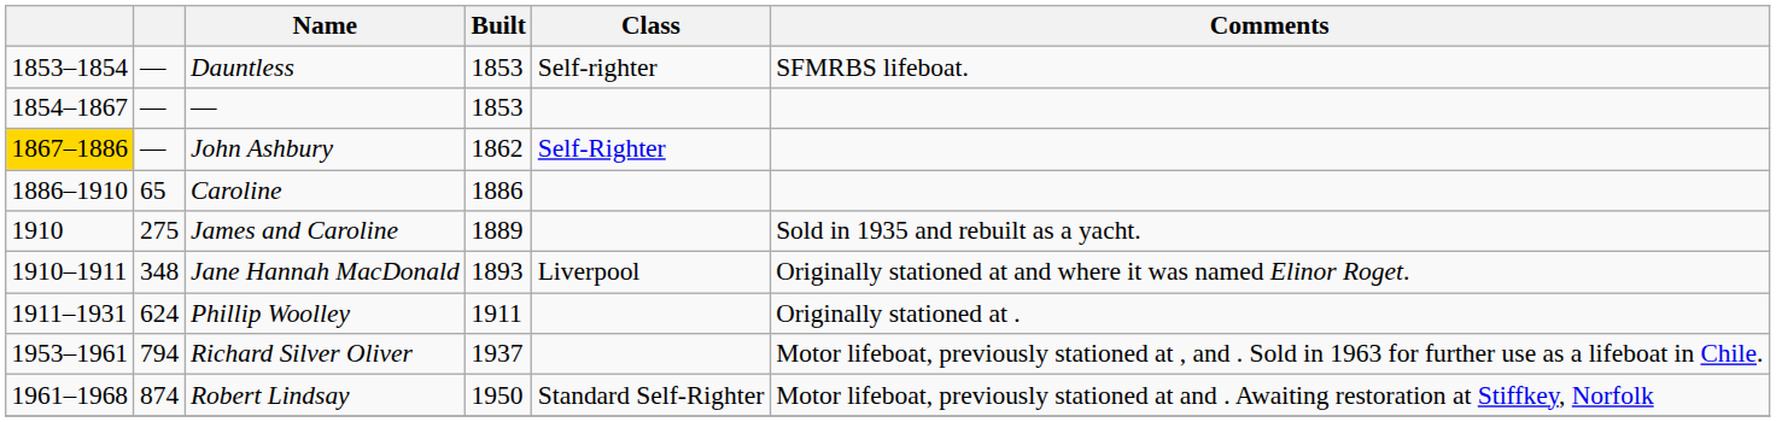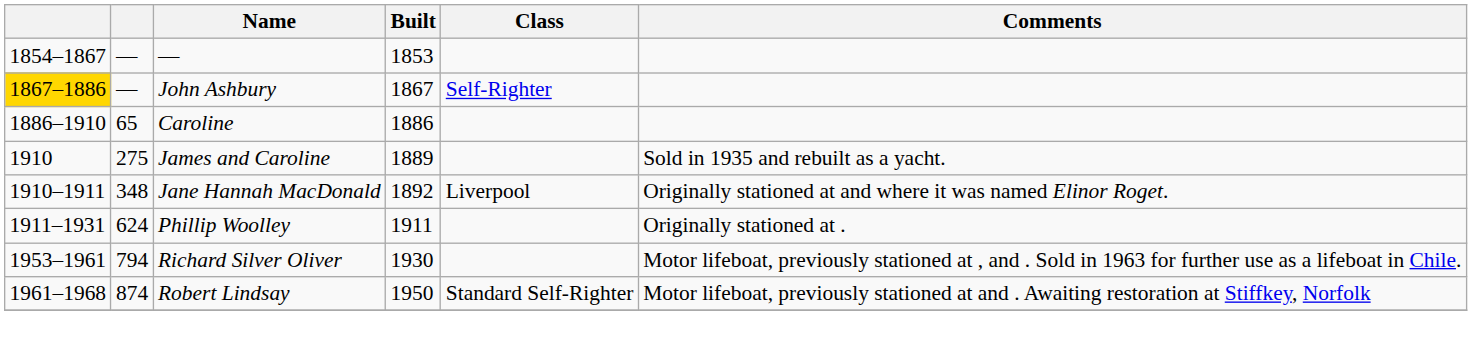- row: 1853–1854 | — | Dauntless | 1853 | Self-righter | SFMRBS lifeboat.
John Ashbury | Built: 1862 -> 1867
Jane Hannah MacDonald | Built: 1893 -> 1892
Richard Silver Oliver | Built: 1937 -> 1930
